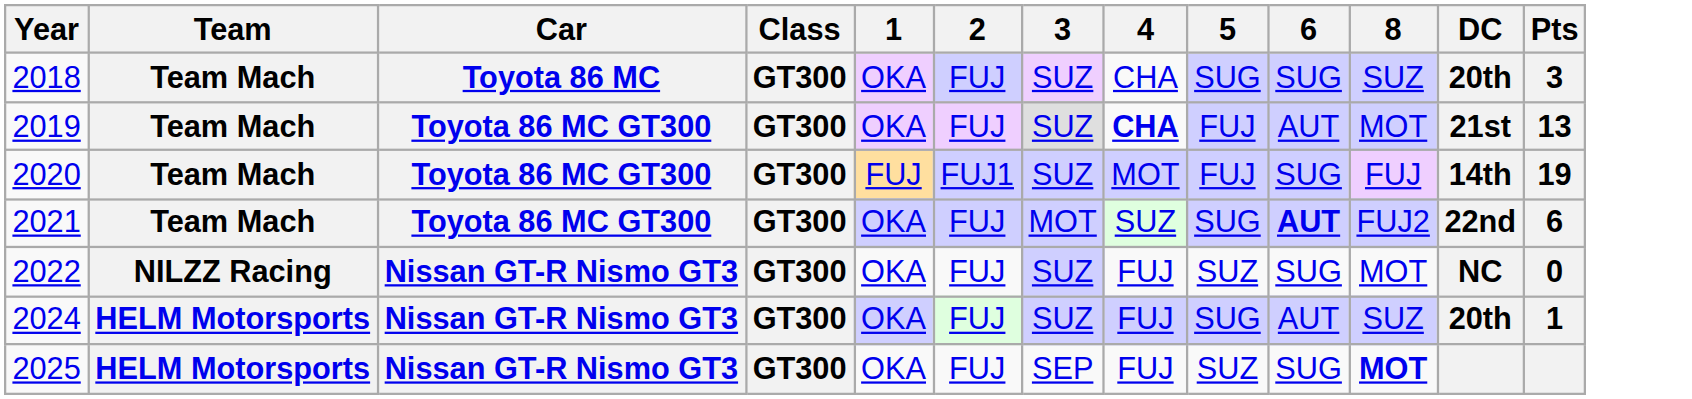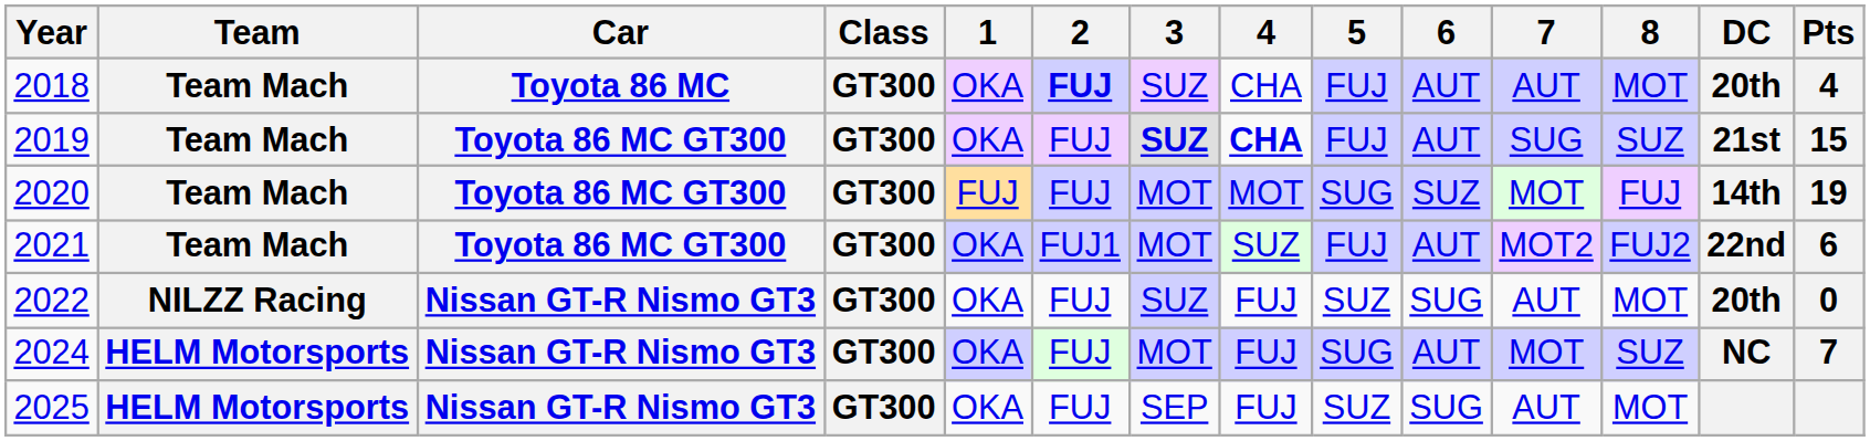+ column: 7 | AUT | SUG | MOT | MOT2 | AUT | MOT | AUT
2018 | 2: normal -> bold
2018 | 5: SUG -> FUJ
2018 | 6: SUG -> AUT
2018 | 8: SUZ -> MOT
2018 | Pts: 3 -> 4
2019 | 3: normal -> bold
2019 | 8: MOT -> SUZ
2019 | Pts: 13 -> 15
2020 | 2: FUJ1 -> FUJ
2020 | 3: SUZ -> MOT
2020 | 5: FUJ -> SUG
2020 | 6: SUG -> SUZ
2021 | 2: FUJ -> FUJ1
2021 | 5: SUG -> FUJ
2021 | 6: bold -> normal
2022 | DC: NC -> 20th
2024 | 3: SUZ -> MOT
2024 | DC: 20th -> NC
2024 | Pts: 1 -> 7
2025 | 8: bold -> normal
